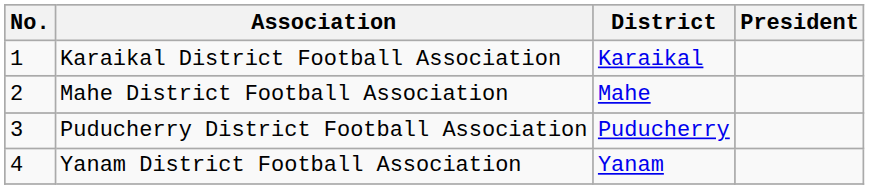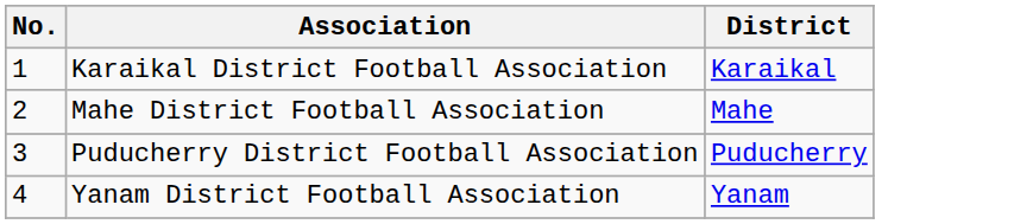- column: President
